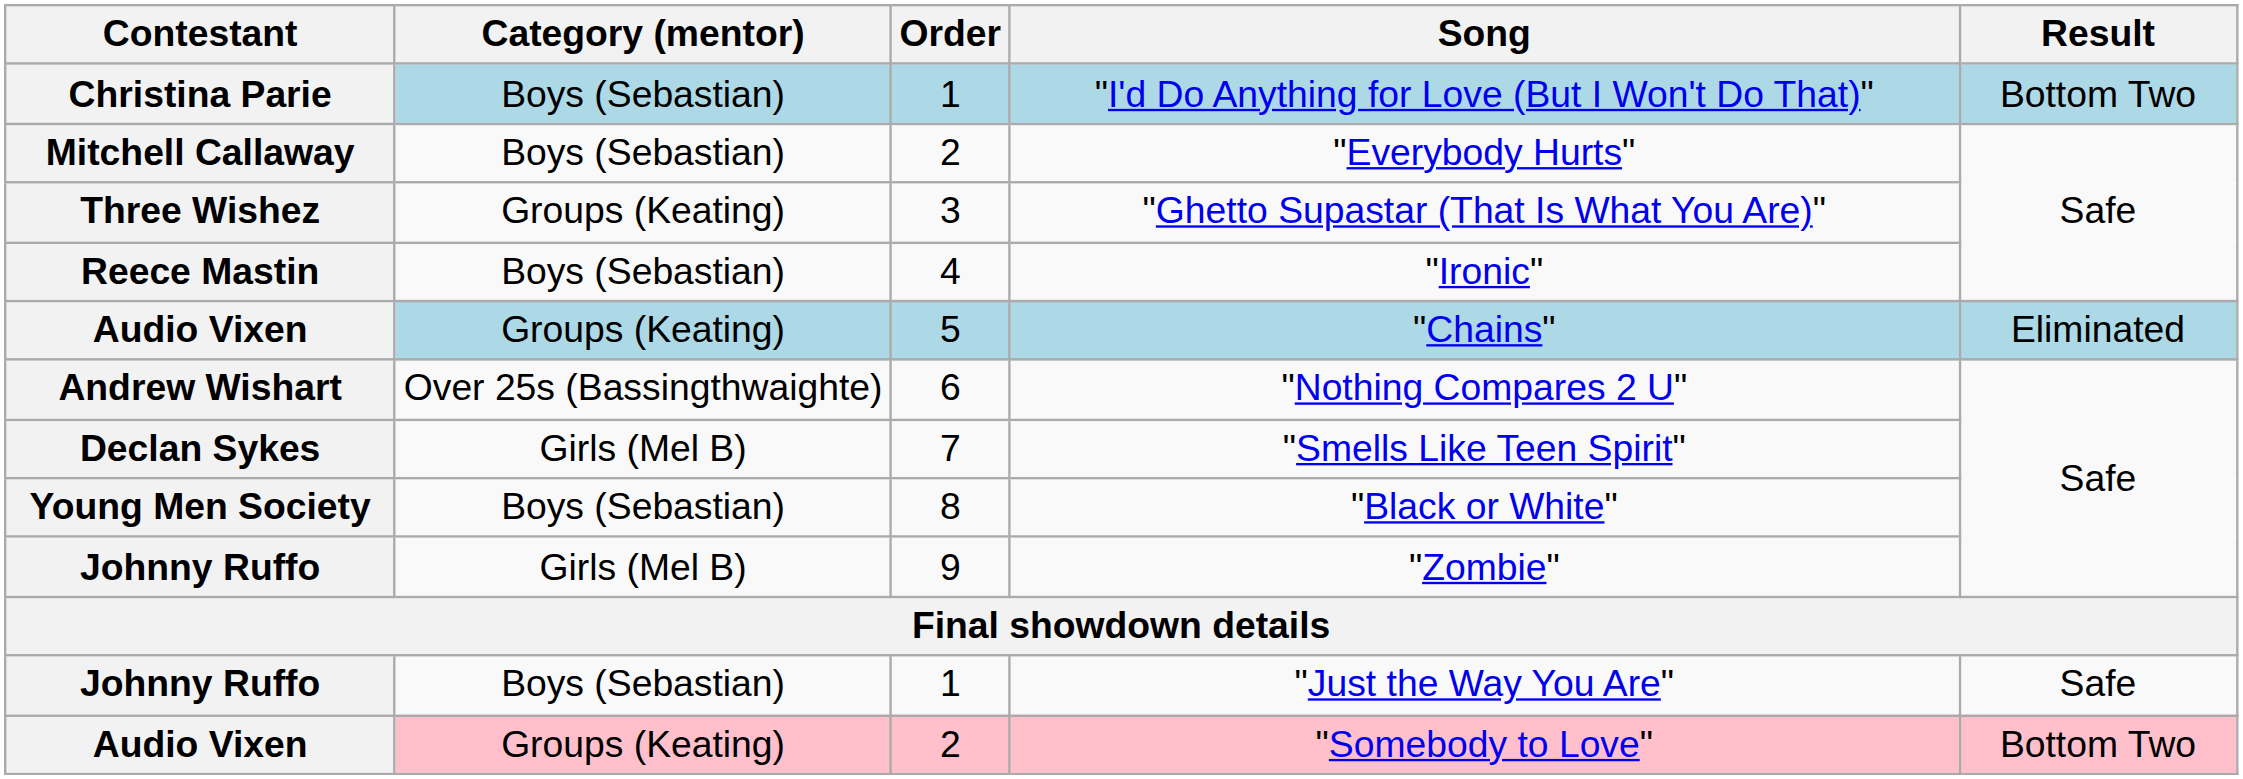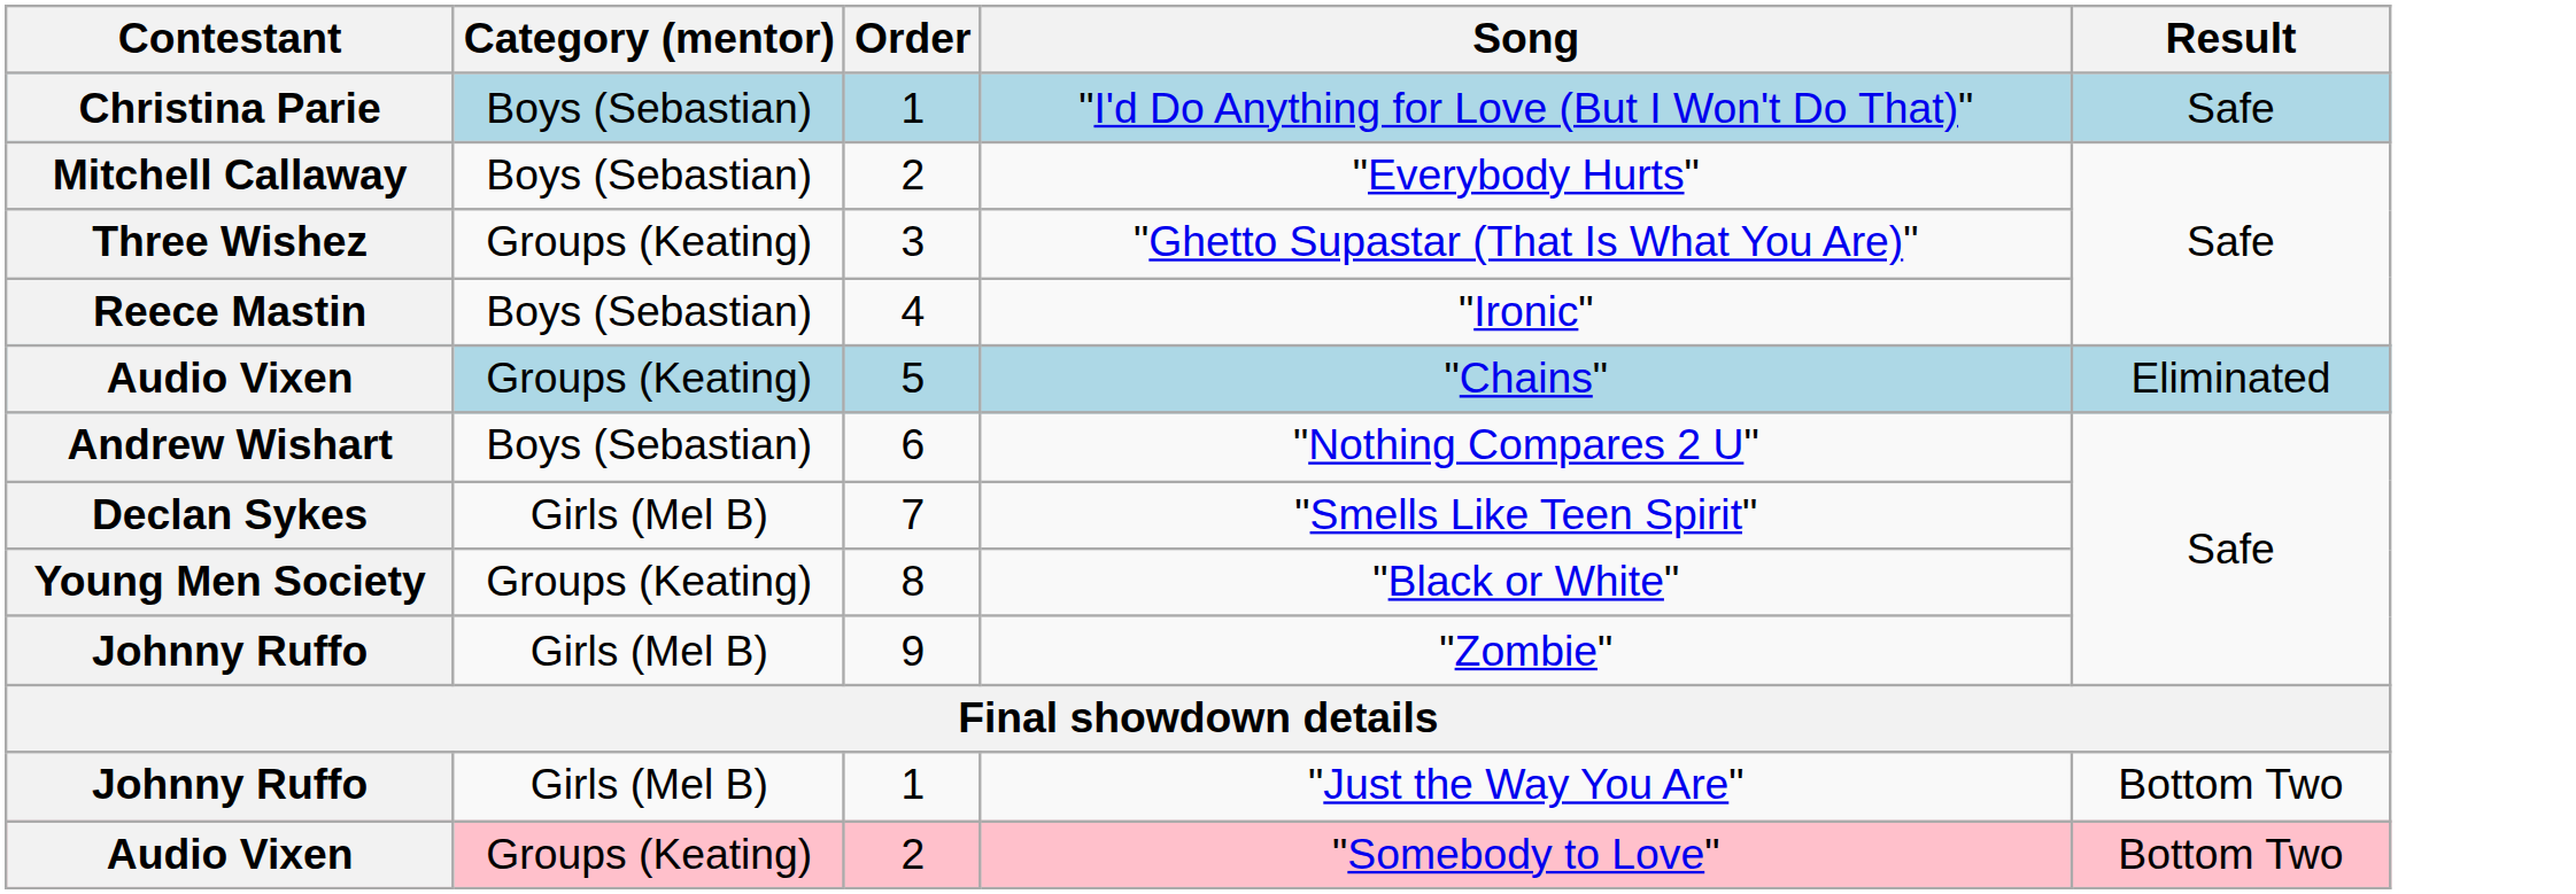"I'd Do Anything for Love (But I Won't Do That)" | Result: Bottom Two -> Safe
"Nothing Compares 2 U" | Category (mentor): Over 25s (Bassingthwaighte) -> Boys (Sebastian)
"Black or White" | Category (mentor): Boys (Sebastian) -> Groups (Keating)
"Just the Way You Are" | Category (mentor): Boys (Sebastian) -> Girls (Mel B)
"Just the Way You Are" | Result: Safe -> Bottom Two
